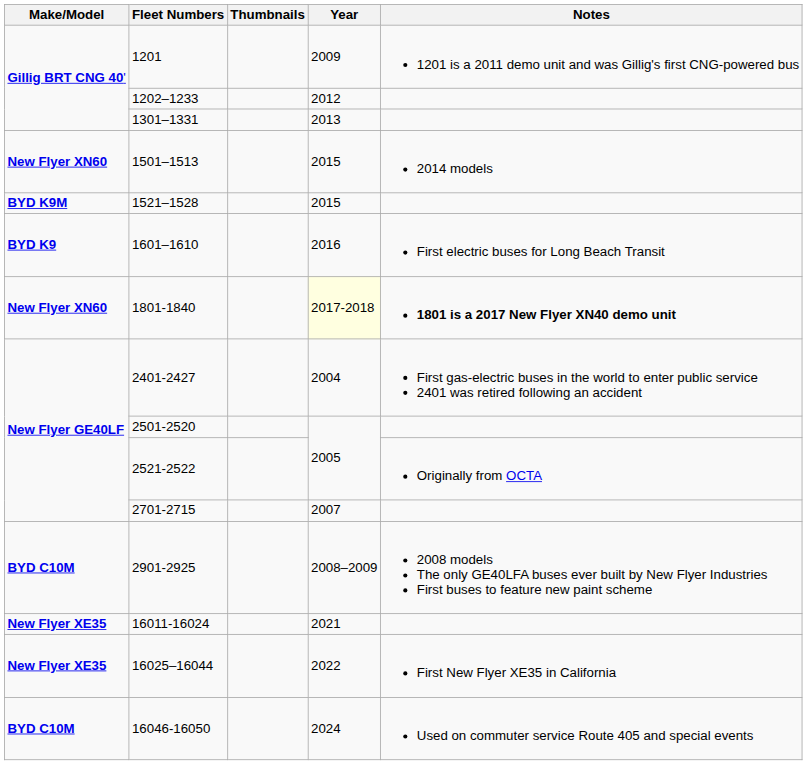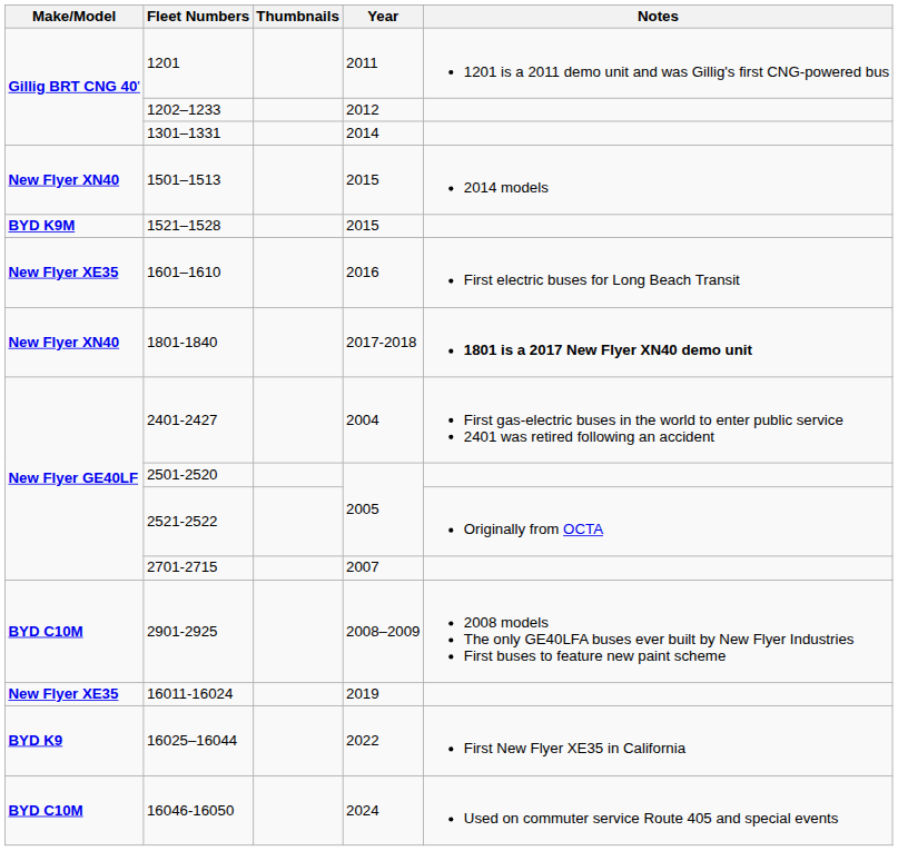1201 | Year: 2009 -> 2011
1301–1331 | Year: 2013 -> 2014
1501–1513 | Make/Model: New Flyer XN60 -> New Flyer XN40
1601–1610 | Make/Model: BYD K9 -> New Flyer XE35
1801-1840 | Make/Model: New Flyer XN60 -> New Flyer XN40
1801-1840 | Year: lightyellow background -> no background
16011-16024 | Year: 2021 -> 2019
16025–16044 | Make/Model: New Flyer XE35 -> BYD K9
